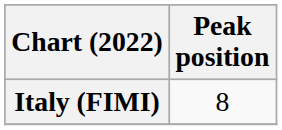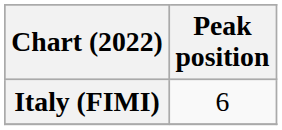Italy (FIMI) | Peak position: 8 -> 6
